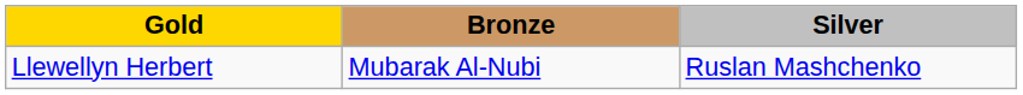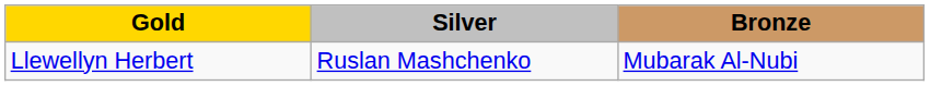columns swapped: Silver <-> Bronze
